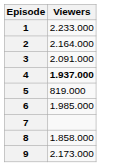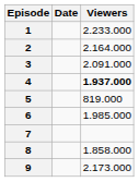+ column: Date
